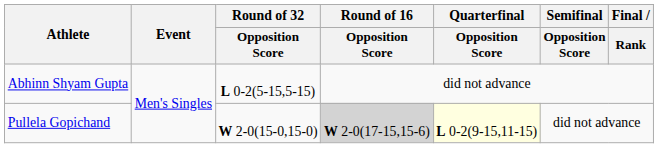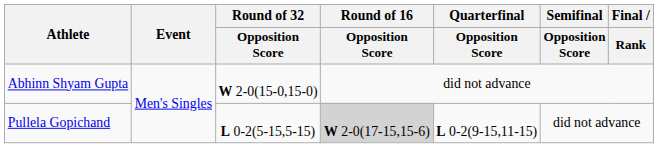Abhinn Shyam Gupta | Round of 32 / Opposition Score: L 0-2(5-15,5-15) -> W 2-0(15-0,15-0)
Pullela Gopichand | Round of 32 / Opposition Score: W 2-0(15-0,15-0) -> L 0-2(5-15,5-15)
Pullela Gopichand | Quarterfinal / Opposition Score: lightyellow background -> no background
